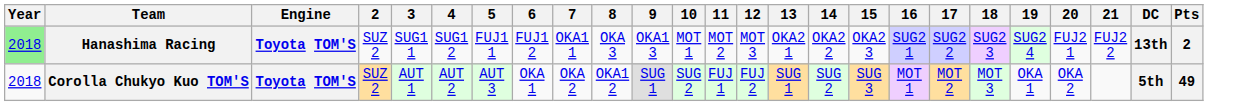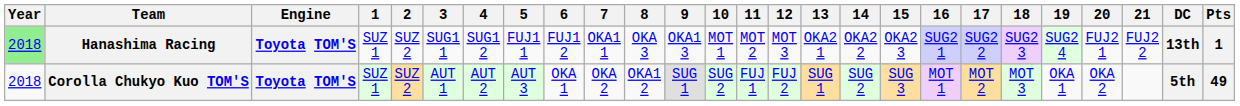+ column: 1 | SUZ 1 | SUZ 1
Hanashima Racing | Pts: 2 -> 1
